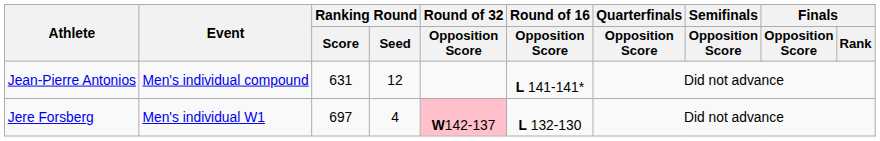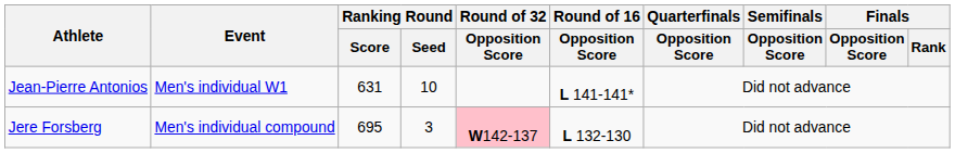Jean-Pierre Antonios | Event: Men's individual compound -> Men's individual W1
Jean-Pierre Antonios | Ranking Round / Seed: 12 -> 10
Jere Forsberg | Event: Men's individual W1 -> Men's individual compound
Jere Forsberg | Ranking Round / Score: 697 -> 695
Jere Forsberg | Ranking Round / Seed: 4 -> 3
